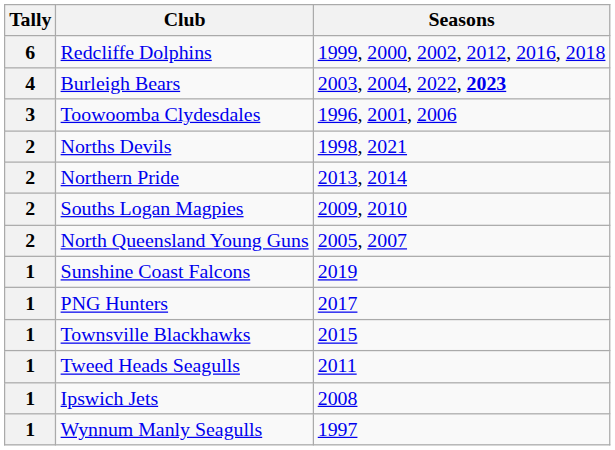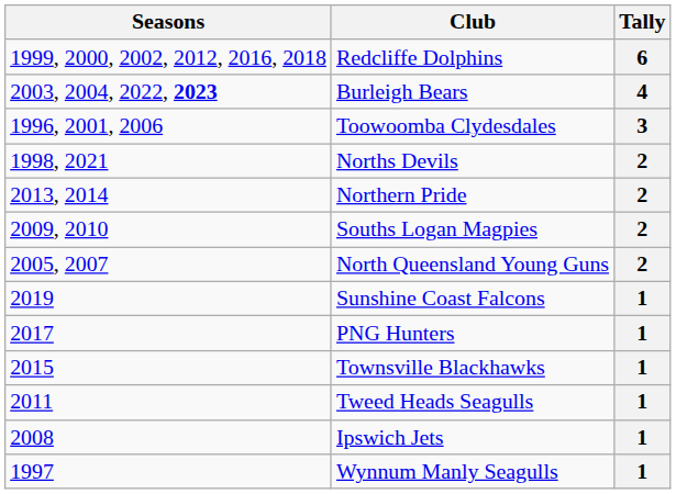columns swapped: Tally <-> Seasons
